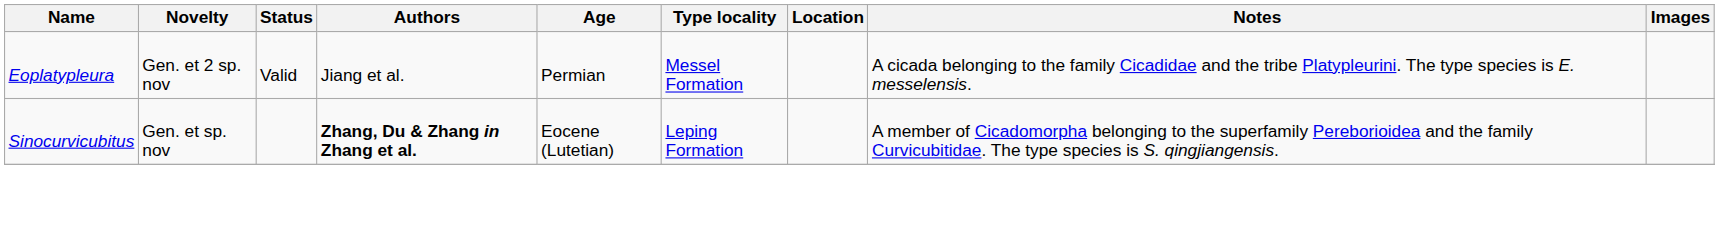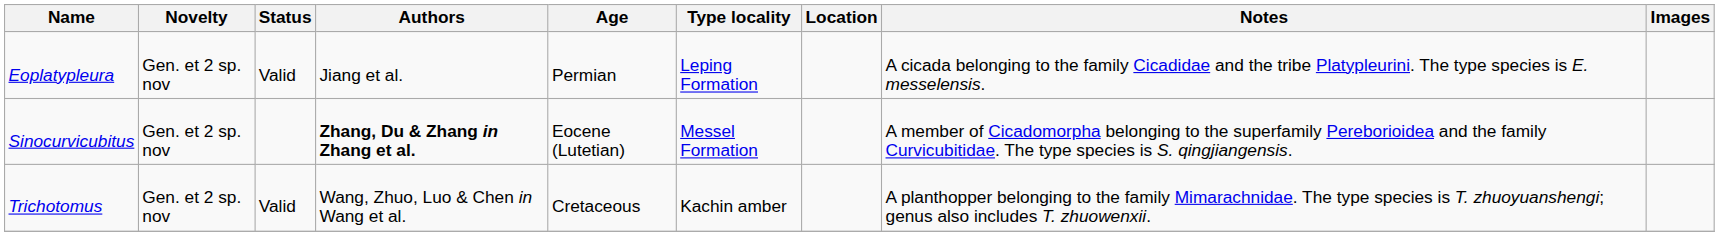Eoplatypleura | Type locality: Messel Formation -> Leping Formation
Sinocurvicubitus | Novelty: Gen. et sp. nov -> Gen. et 2 sp. nov
Sinocurvicubitus | Type locality: Leping Formation -> Messel Formation
+ row: Trichotomus | Gen. et 2 sp. nov | Valid | Wang, Zhuo, Luo & Chen in Wang et al. | Cretaceous | Kachin amber | A planthopper belonging to the family Mimarachnidae. The type species is T. zhuoyuanshengi; genus also includes T. zhuowenxii.
